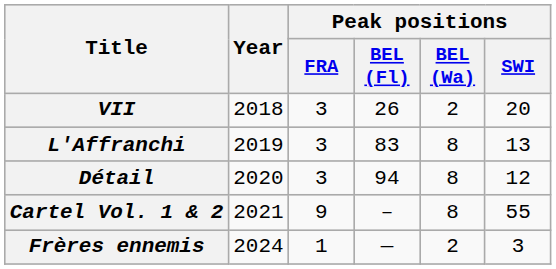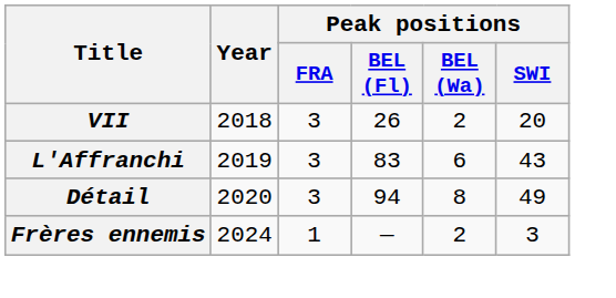L'Affranchi | Peak positions / BEL (Wa): 8 -> 6
L'Affranchi | Peak positions / SWI: 13 -> 43
Détail | Peak positions / SWI: 12 -> 49
- row: Cartel Vol. 1 & 2 | 2021 | 9 | – | 8 | 55
